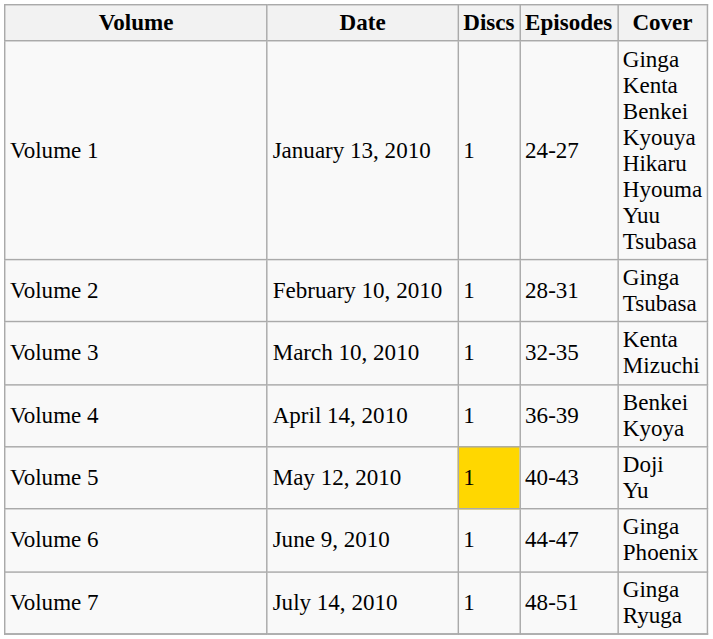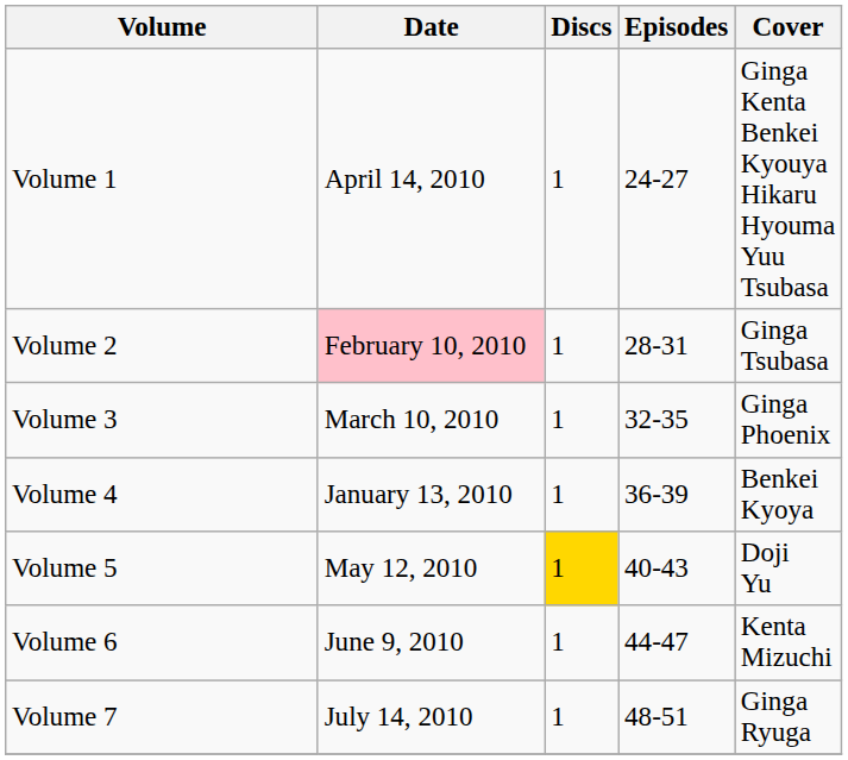Volume 1 | Date: January 13, 2010 -> April 14, 2010
Volume 2 | Date: no background -> pink background
Volume 3 | Cover: Kenta Mizuchi -> Ginga Phoenix
Volume 4 | Date: April 14, 2010 -> January 13, 2010
Volume 6 | Cover: Ginga Phoenix -> Kenta Mizuchi
